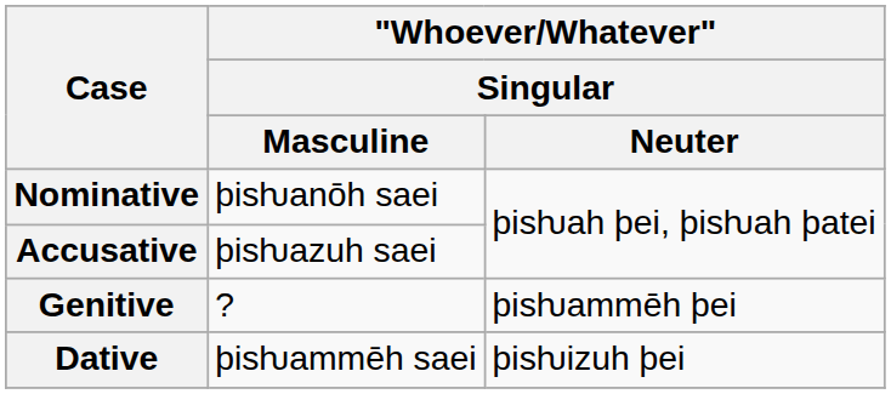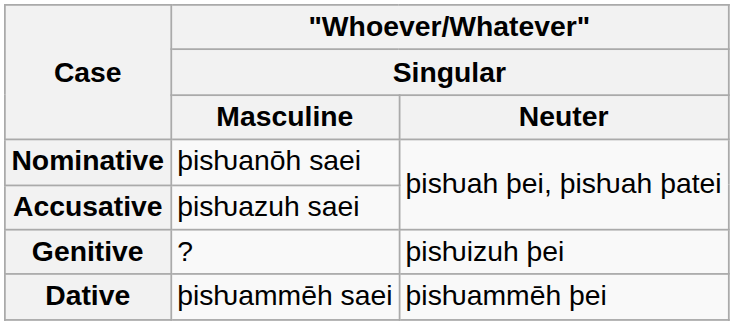Genitive | "Whoever/Whatever" / Singular / Neuter: þisƕammēh þei -> þisƕizuh þei
Dative | "Whoever/Whatever" / Singular / Neuter: þisƕizuh þei -> þisƕammēh þei
